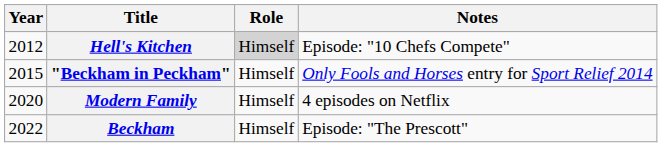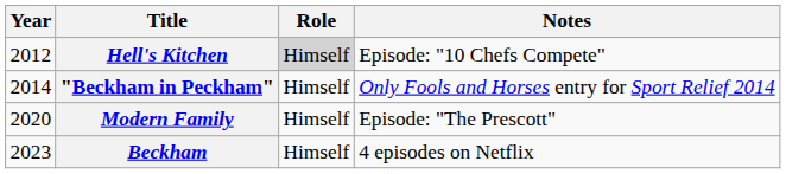"Beckham in Peckham" | Year: 2015 -> 2014
Modern Family | Notes: 4 episodes on Netflix -> Episode: "The Prescott"
Beckham | Year: 2022 -> 2023
Beckham | Notes: Episode: "The Prescott" -> 4 episodes on Netflix
